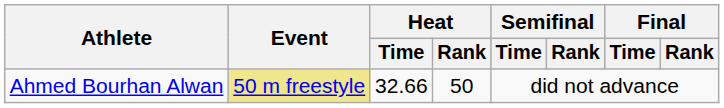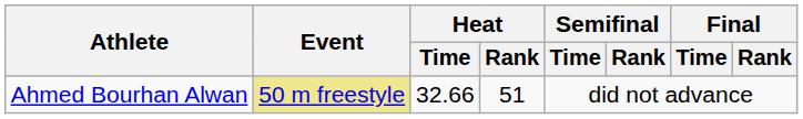Ahmed Bourhan Alwan | Heat / Rank: 50 -> 51
